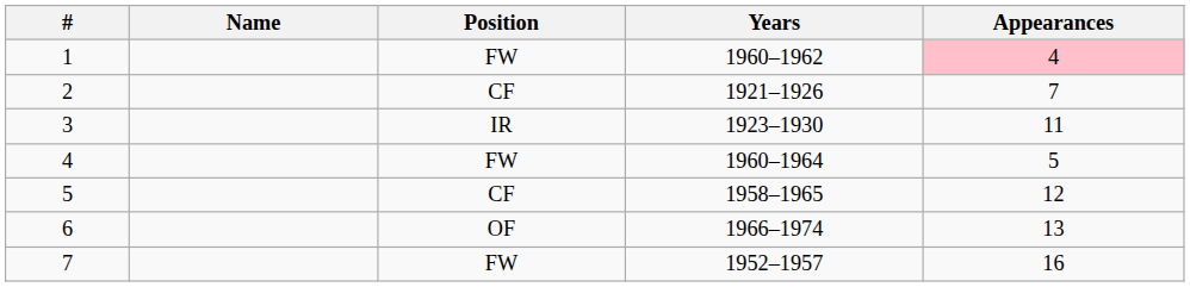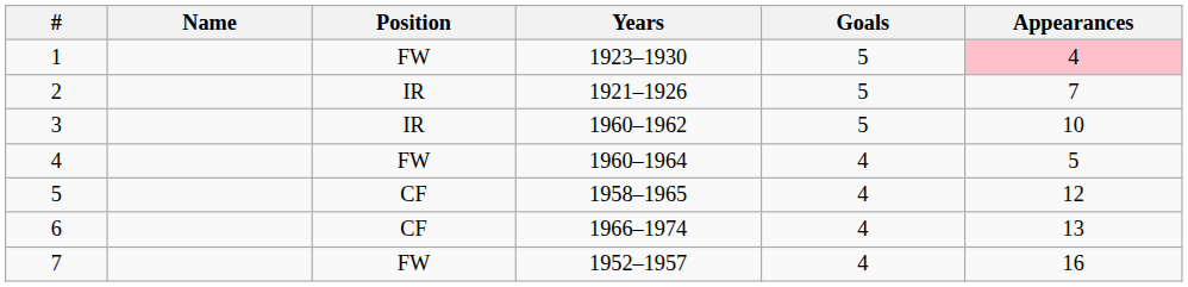+ column: Goals | 5 | 5 | 5 | 4 | 4 | 4 | 4
1 | Years: 1960–1962 -> 1923–1930
2 | Position: CF -> IR
3 | Years: 1923–1930 -> 1960–1962
3 | Appearances: 11 -> 10
6 | Position: OF -> CF
